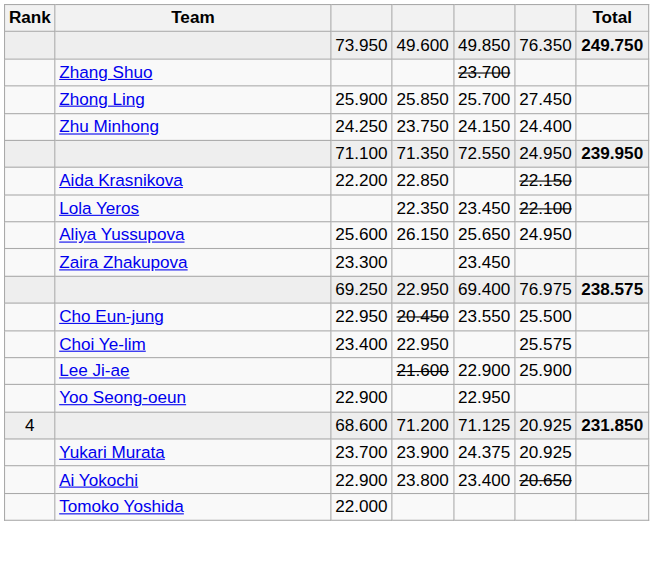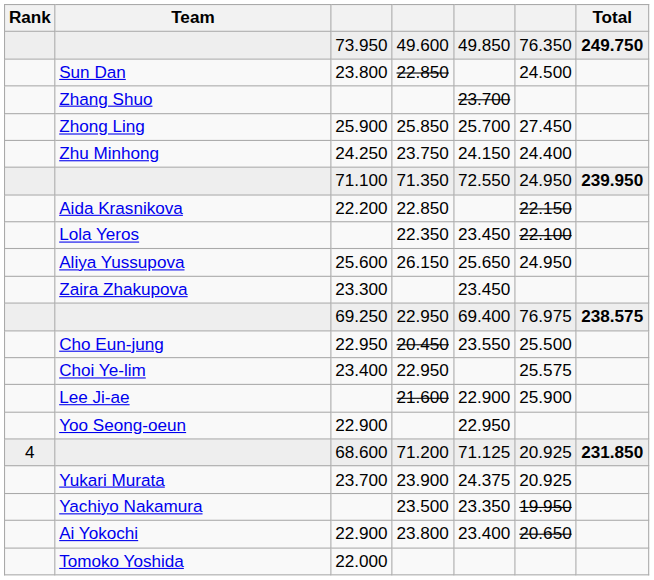+ row: Sun Dan | 23.800 | 22.850 | 24.500
+ row: Yachiyo Nakamura | 23.500 | 23.350 | 19.950
